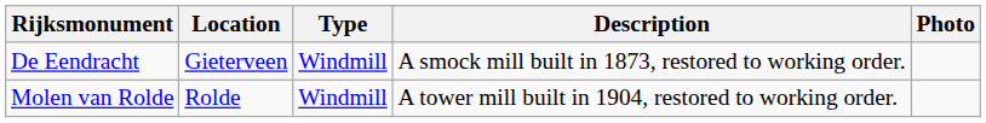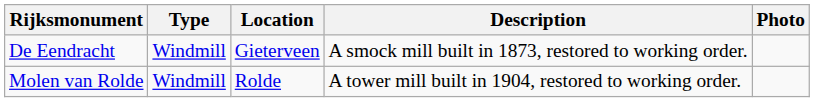columns swapped: Type <-> Location
